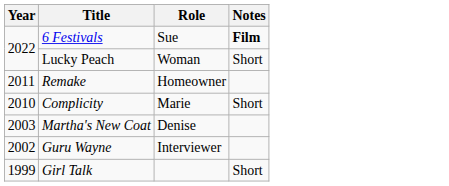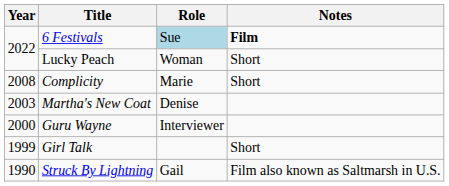6 Festivals | Role: no background -> lightblue background
- row: 2011 | Remake | Homeowner
Complicity | Year: 2010 -> 2008
Guru Wayne | Year: 2002 -> 2000
+ row: 1990 | Struck By Lightning | Gail | Film also known as Saltmarsh in U.S.
